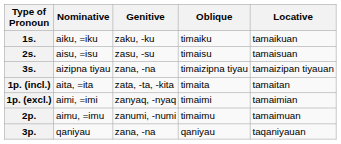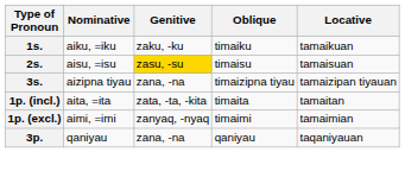2s. | Genitive: no background -> gold background
- row: 2p. | aimu, =imu | zanumi, -numi | timaimu | tamaimuan
